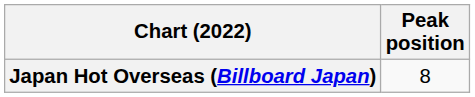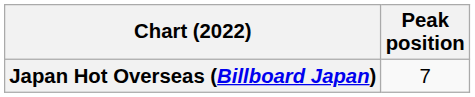Japan Hot Overseas (Billboard Japan) | Peak position: 8 -> 7
